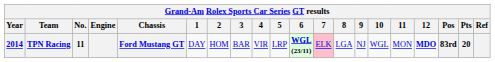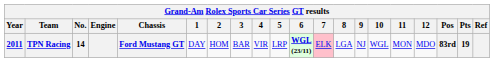TPN Racing | Year: 2014 -> 2011
TPN Racing | No.: 11 -> 14
TPN Racing | 12: bold -> normal
TPN Racing | Pts: 20 -> 19
